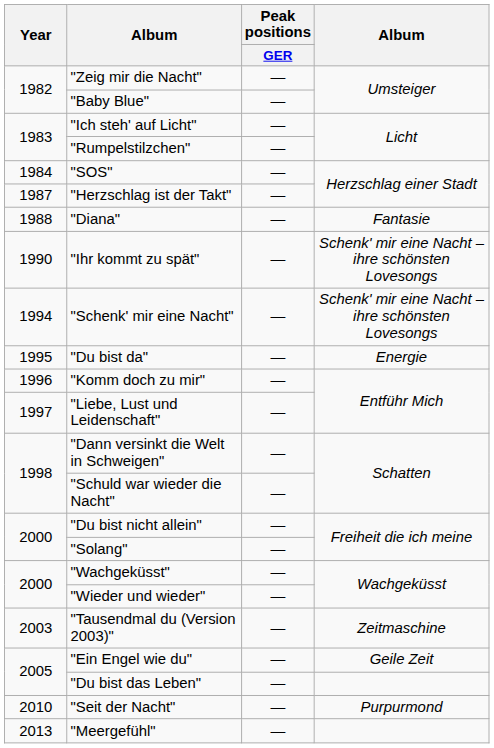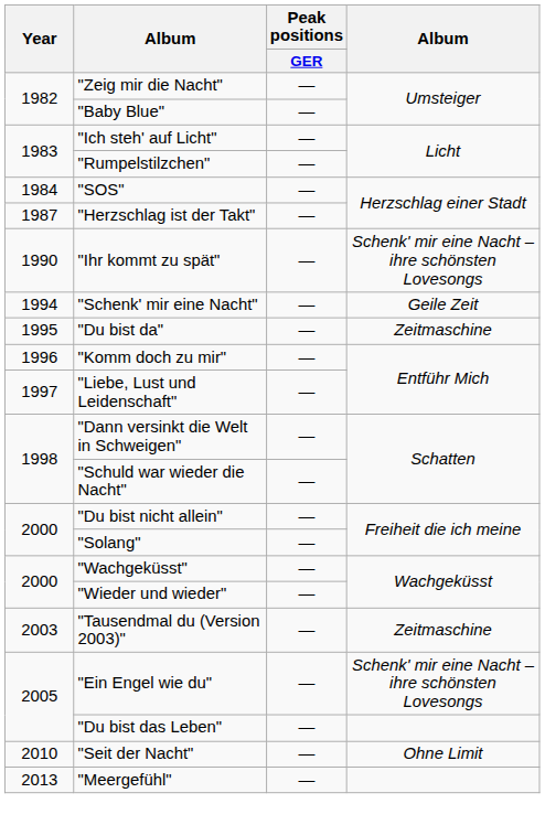- row: 1988 | "Diana" | — | Fantasie
"Schenk' mir eine Nacht" | column 4: Schenk' mir eine Nacht – ihre schönsten Lovesongs -> Geile Zeit
"Du bist da" | column 4: Energie -> Zeitmaschine
"Ein Engel wie du" | column 4: Geile Zeit -> Schenk' mir eine Nacht – ihre schönsten Lovesongs
"Seit der Nacht" | column 4: Purpurmond -> Ohne Limit
